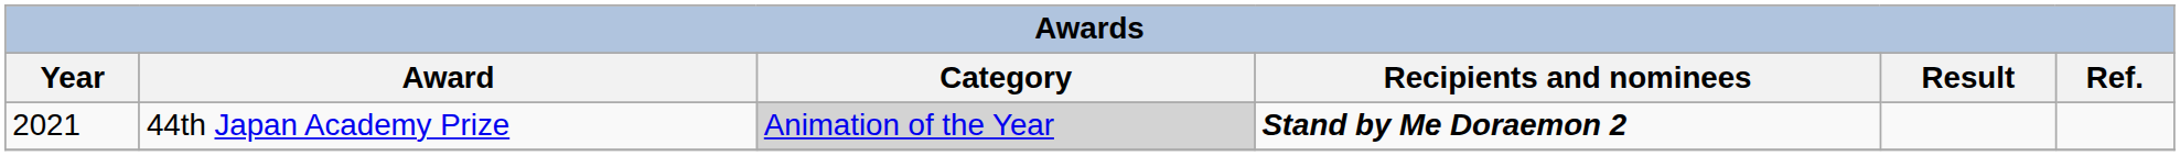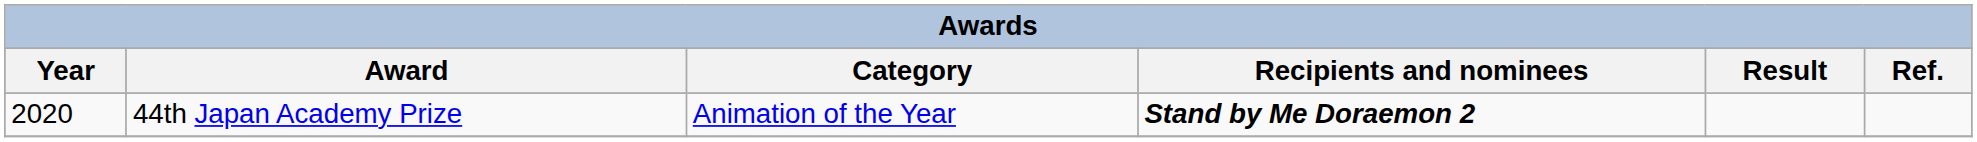44th Japan Academy Prize | Year: 2021 -> 2020
44th Japan Academy Prize | Category: lightgrey background -> no background
